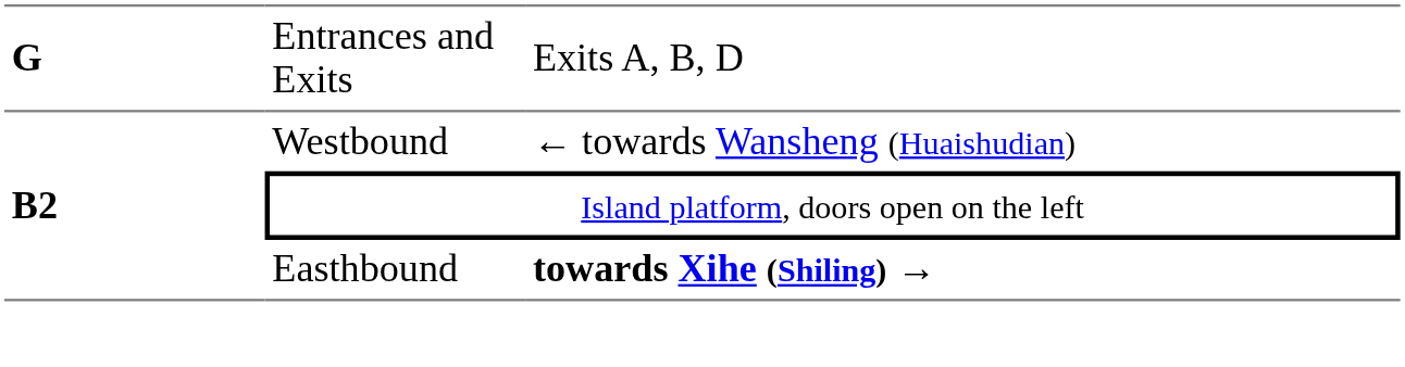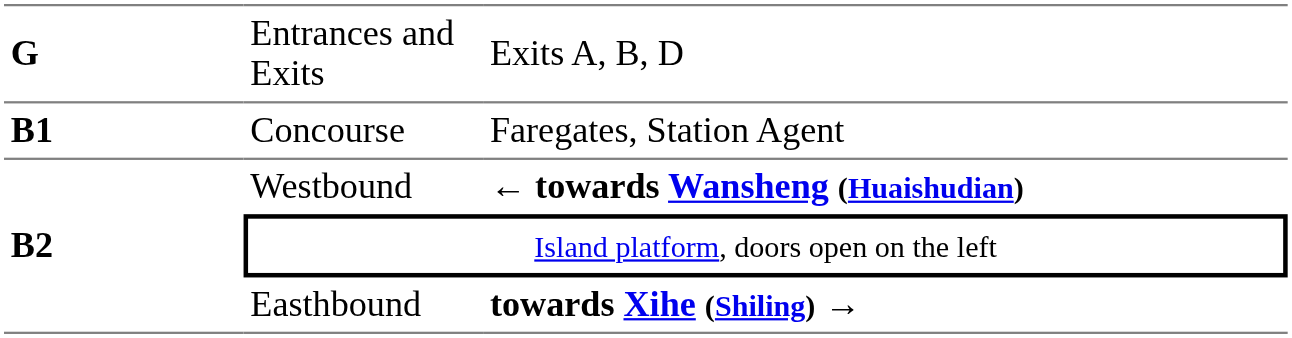+ row: B1 | Concourse | Faregates, Station Agent
Westbound | column 3: normal -> bold
